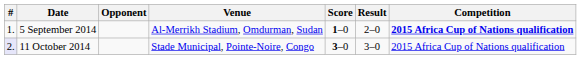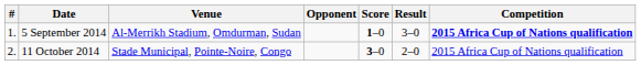columns swapped: Venue <-> Opponent
5 September 2014 | Result: 2–0 -> 3–0
11 October 2014 | #: lavender background -> no background
11 October 2014 | Result: 3–0 -> 2–0
